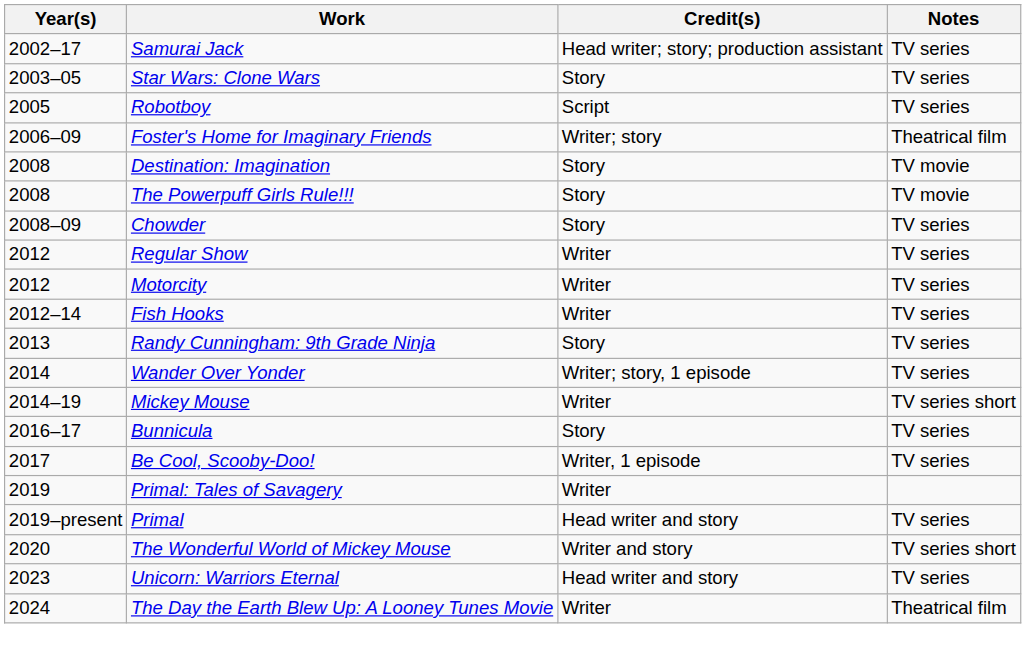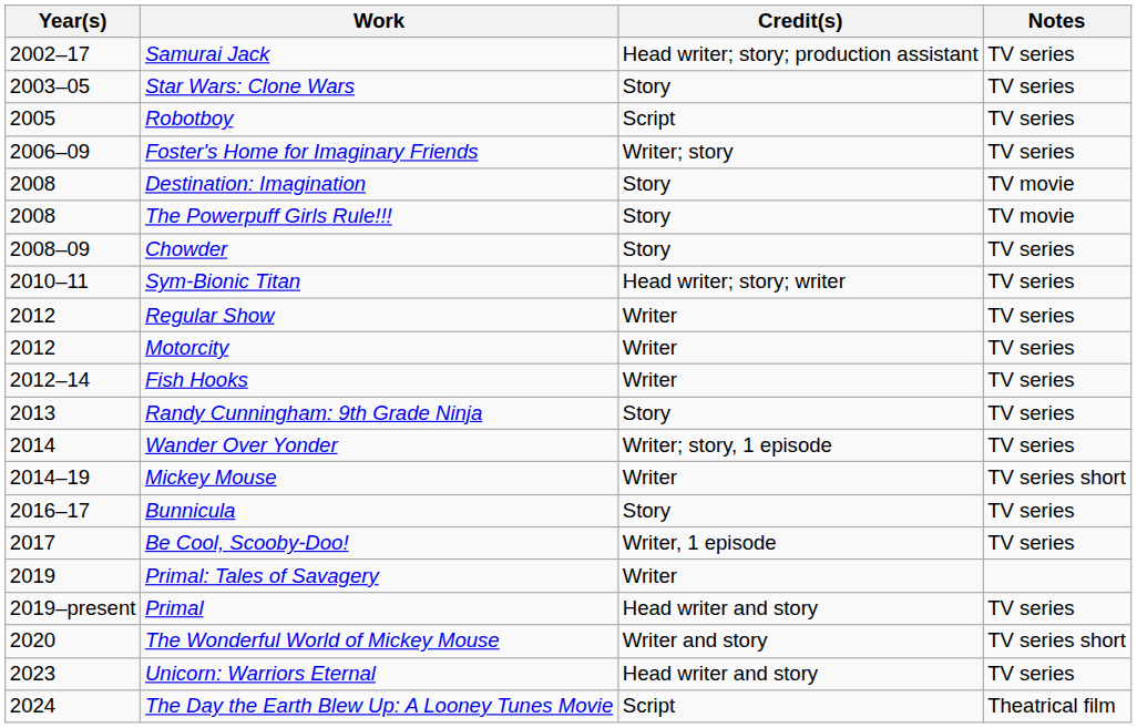Foster's Home for Imaginary Friends | Notes: Theatrical film -> TV series
+ row: 2010–11 | Sym-Bionic Titan | Head writer; story; writer | TV series
The Day the Earth Blew Up: A Looney Tunes Movie | Credit(s): Writer -> Script
